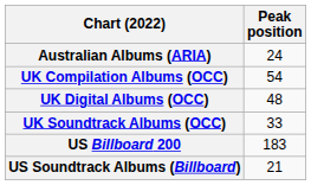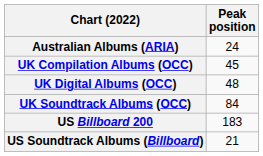UK Compilation Albums (OCC) | Peak position: 54 -> 45
UK Soundtrack Albums (OCC) | Peak position: 33 -> 84
